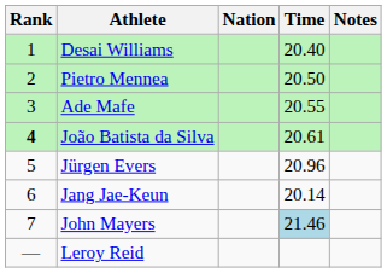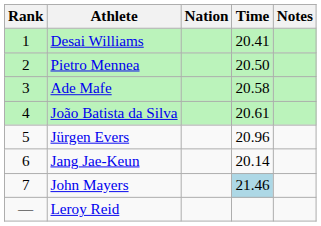Desai Williams | Time: 20.40 -> 20.41
Ade Mafe | Time: 20.55 -> 20.58
João Batista da Silva | Rank: bold -> normal
